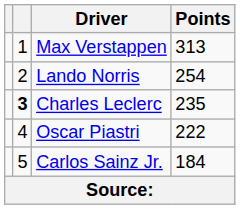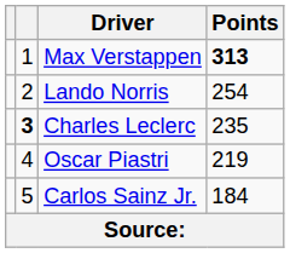Max Verstappen | Points: normal -> bold
Oscar Piastri | Points: 222 -> 219
